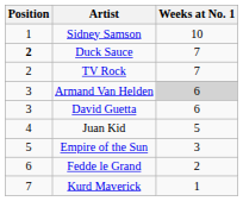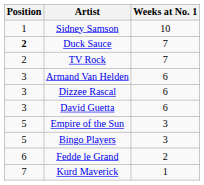Armand Van Helden | Weeks at No. 1: lightgrey background -> no background
+ row: 3 | Dizzee Rascal | 6
- row: 4 | Juan Kid | 5
+ row: 5 | Bingo Players | 3
